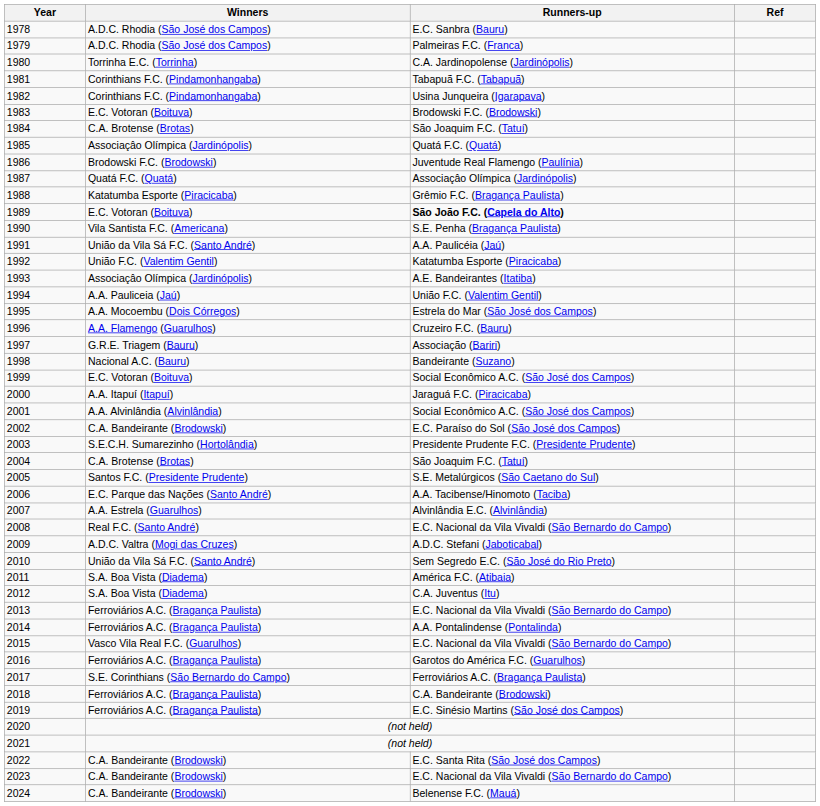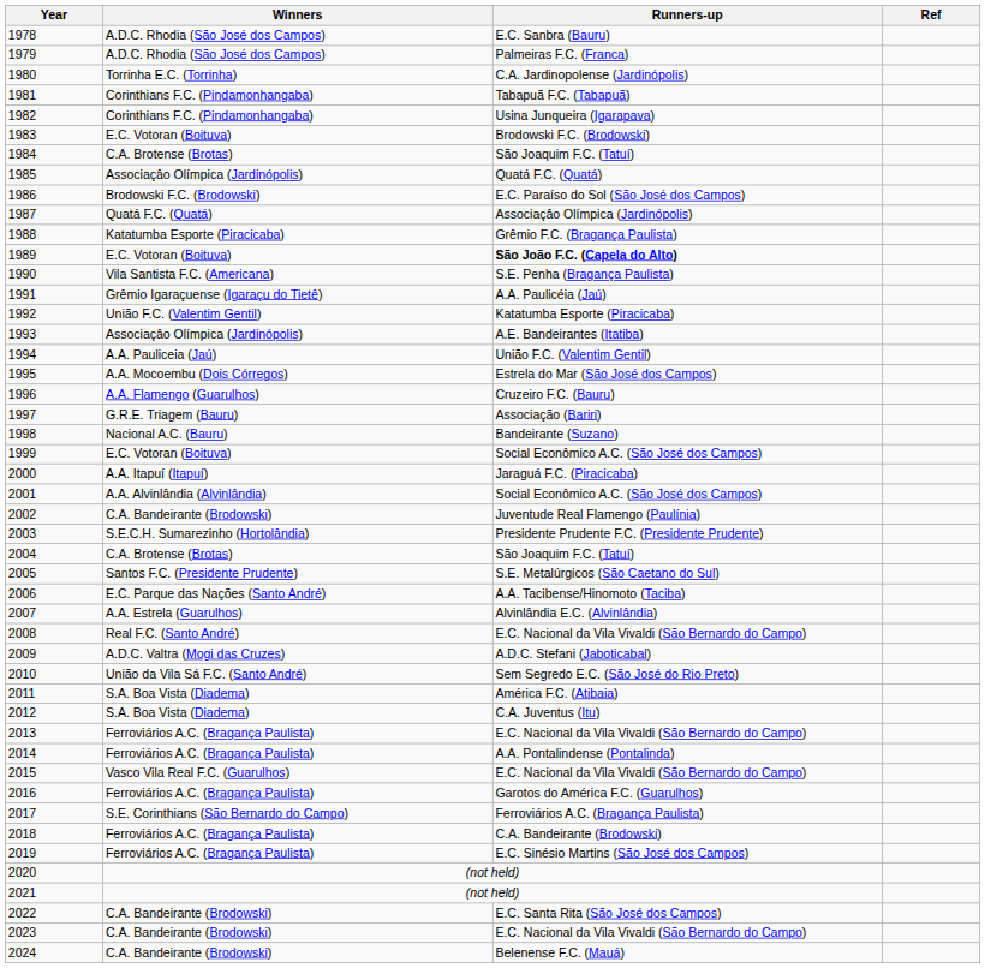1986 | Runners-up: Juventude Real Flamengo (Paulínia) -> E.C. Paraíso do Sol (São José dos Campos)
1991 | Winners: União da Vila Sá F.C. (Santo André) -> Grêmio Igaraçuense (Igaraçu do Tietê)
2002 | Runners-up: E.C. Paraíso do Sol (São José dos Campos) -> Juventude Real Flamengo (Paulínia)
